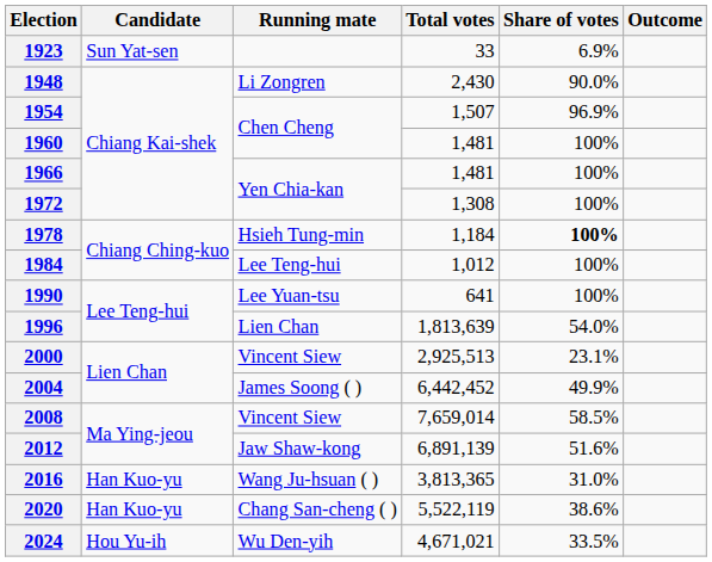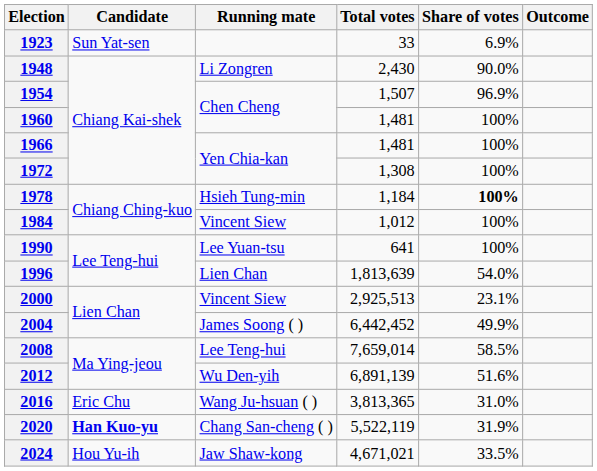1984 | Running mate: Lee Teng-hui -> Vincent Siew
2008 | Running mate: Vincent Siew -> Lee Teng-hui
2012 | Running mate: Jaw Shaw-kong -> Wu Den-yih
2016 | Candidate: Han Kuo-yu -> Eric Chu
2020 | Candidate: normal -> bold
2020 | Share of votes: 38.6% -> 31.9%
2024 | Running mate: Wu Den-yih -> Jaw Shaw-kong
